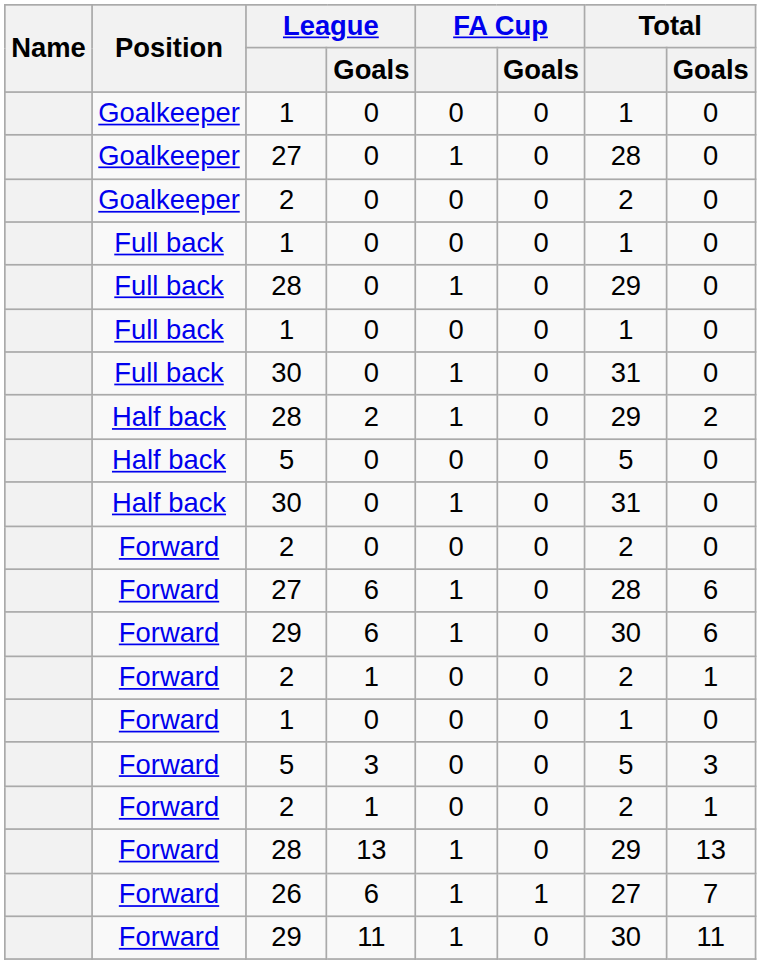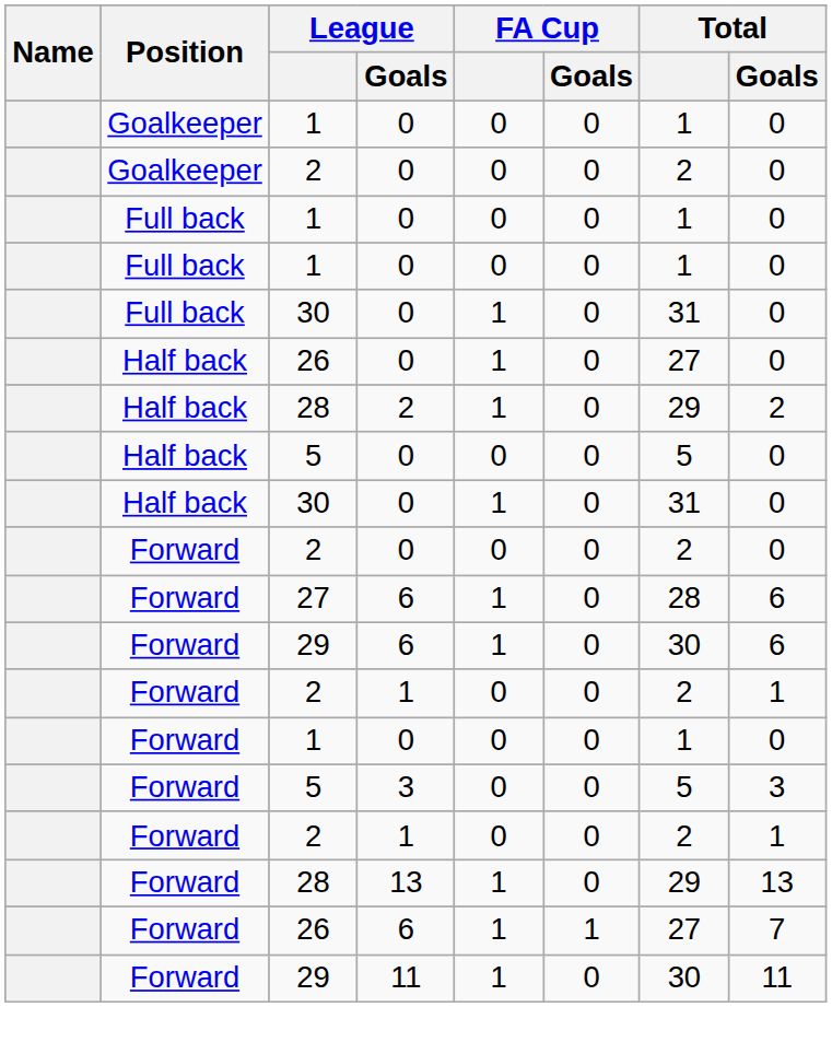- row: Goalkeeper | 27 | 0 | 1 | 0 | 28 | 0
- row: Full back | 28 | 0 | 1 | 0 | 29 | 0
+ row: Half back | 26 | 0 | 1 | 0 | 27 | 0
